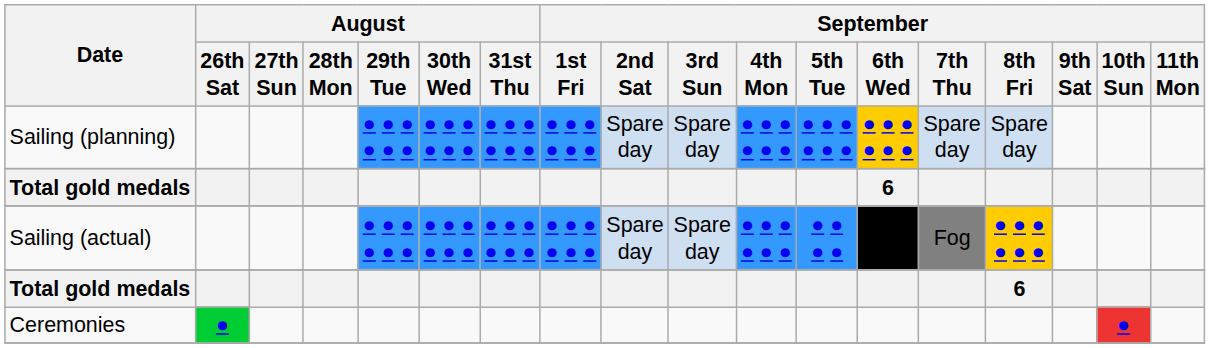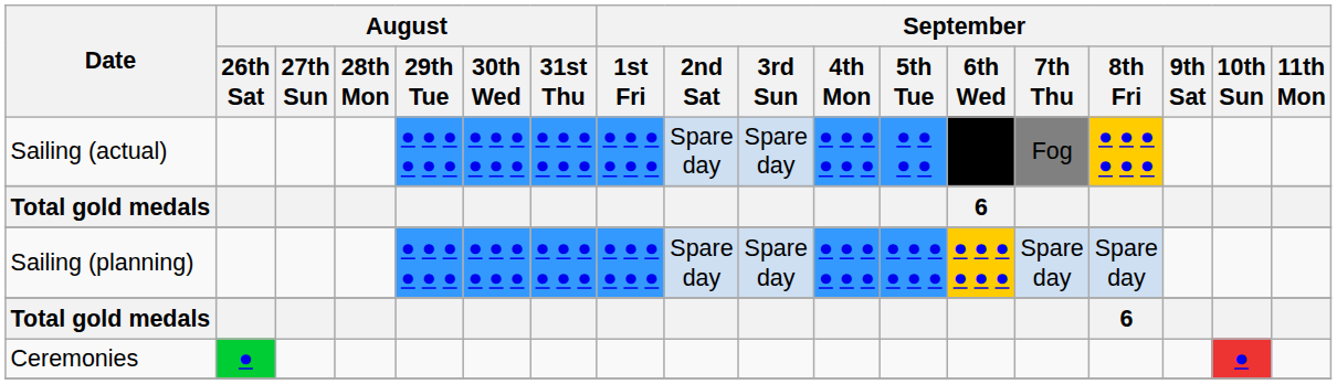rows swapped: Sailing (planning) <-> Sailing (actual)
